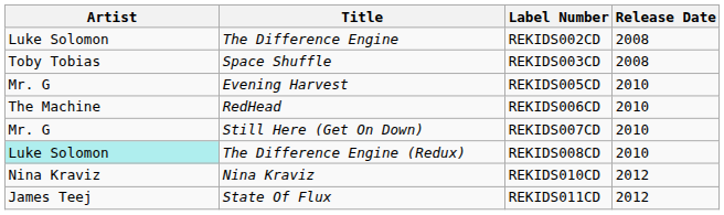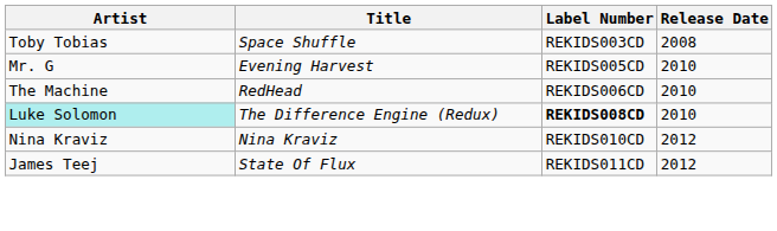- row: Luke Solomon | The Difference Engine | REKIDS002CD | 2008
- row: Mr. G | Still Here (Get On Down) | REKIDS007CD | 2010
The Difference Engine (Redux) | Label Number: normal -> bold
